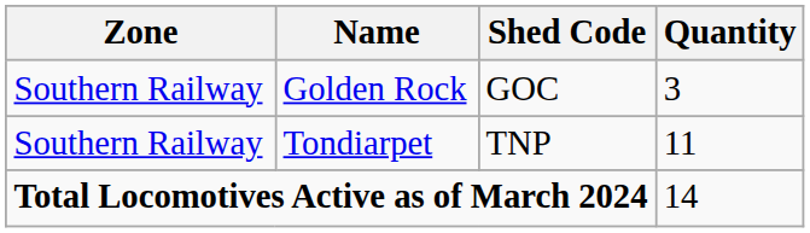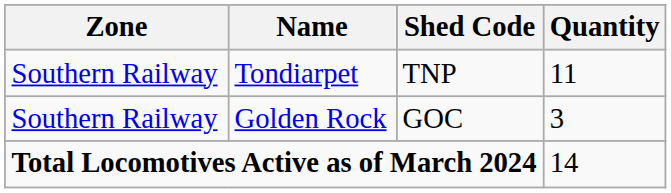rows swapped: Tondiarpet <-> Golden Rock
